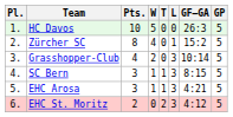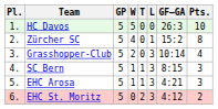columns swapped: GP <-> Pts.
